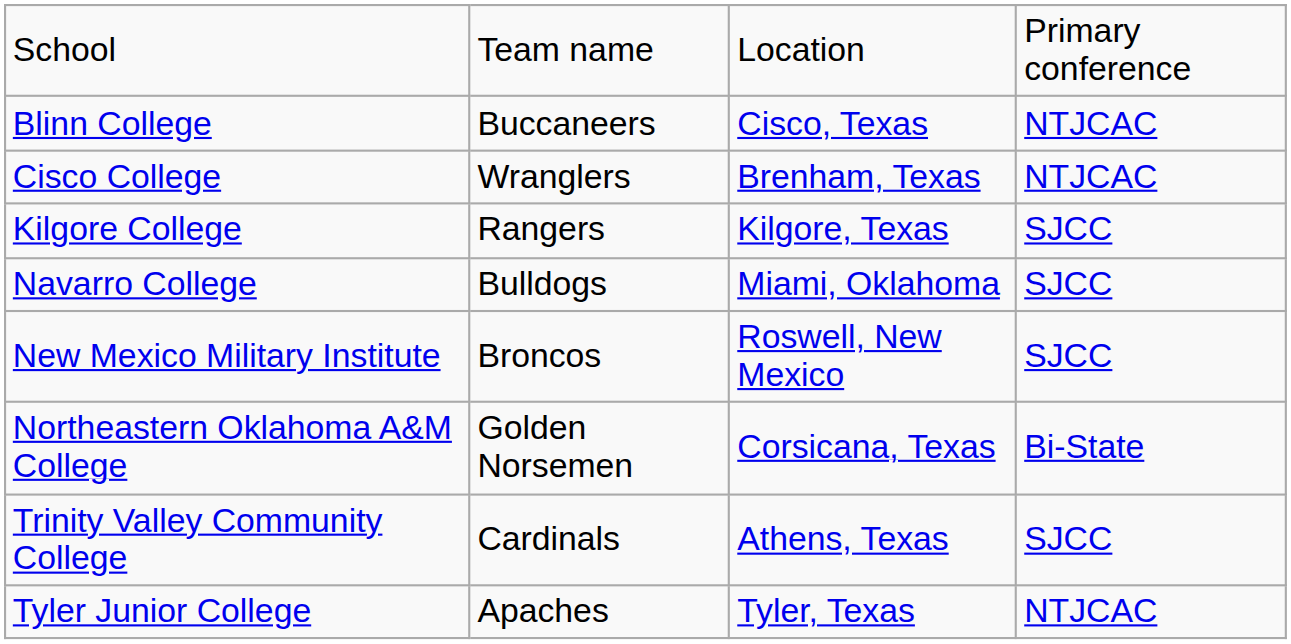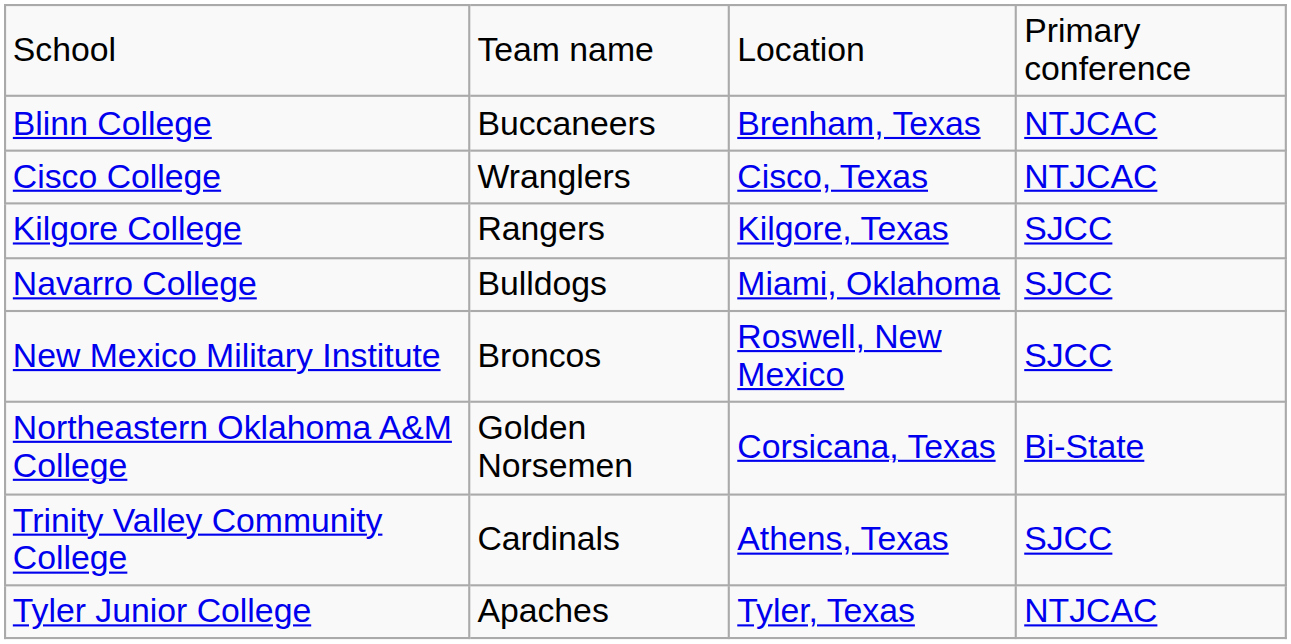Blinn College | column 3: Cisco, Texas -> Brenham, Texas
Cisco College | column 3: Brenham, Texas -> Cisco, Texas
